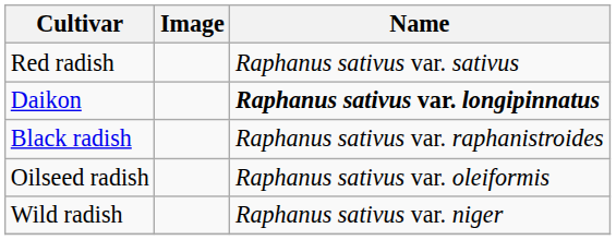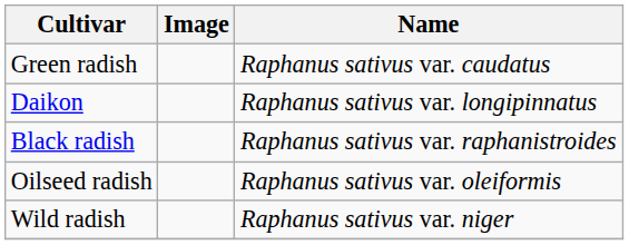- row: Red radish | Raphanus sativus var. sativus
+ row: Green radish | Raphanus sativus var. caudatus
Daikon | Name: bold -> normal
